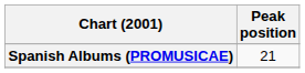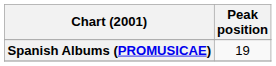Spanish Albums (PROMUSICAE) | Peak position: 21 -> 19
